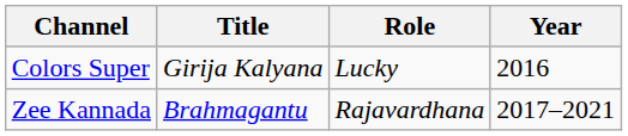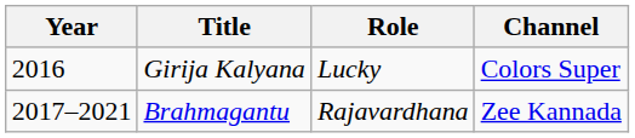columns swapped: Year <-> Channel
